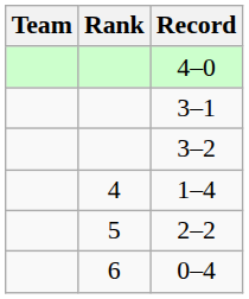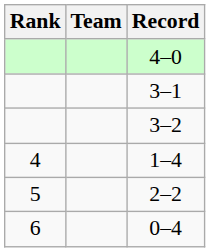columns swapped: Rank <-> Team
